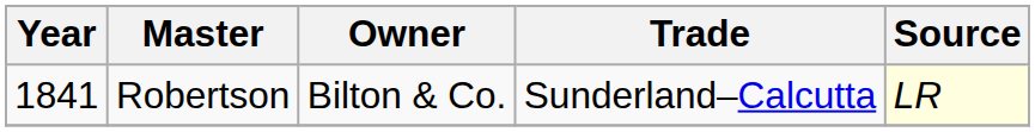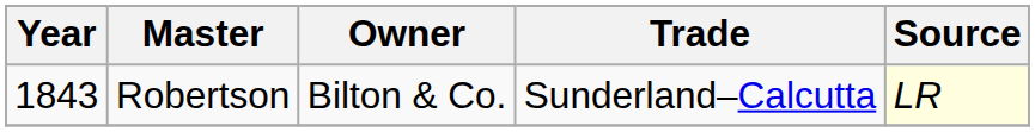Robertson | Year: 1841 -> 1843
